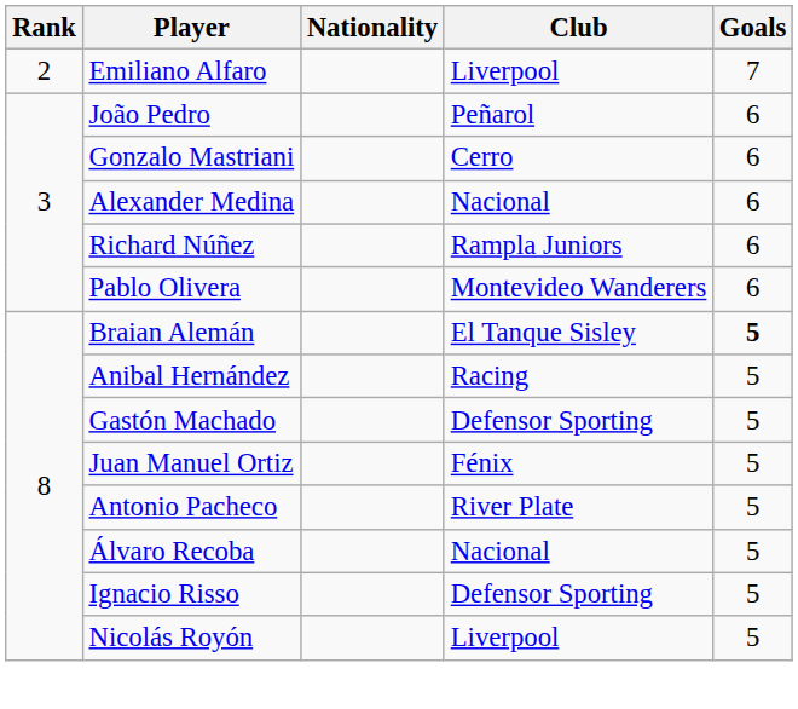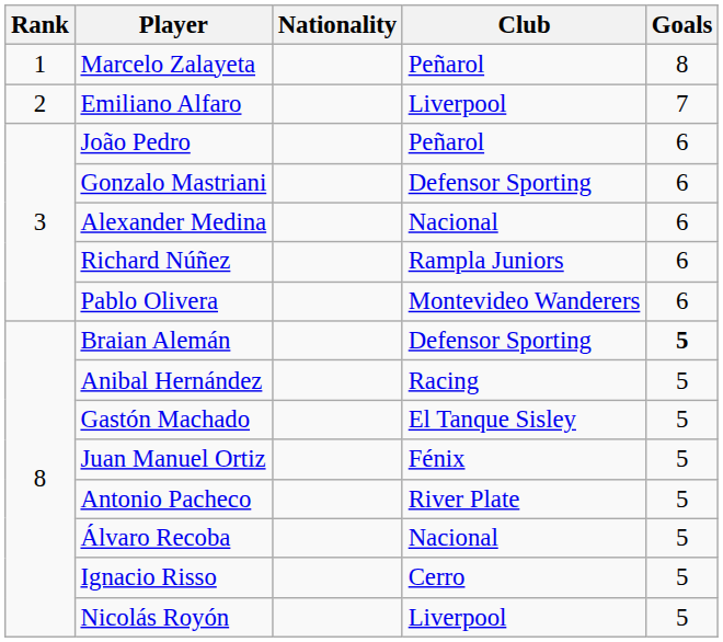+ row: 1 | Marcelo Zalayeta | Peñarol | 8
Gonzalo Mastriani | Club: Cerro -> Defensor Sporting
Braian Alemán | Club: El Tanque Sisley -> Defensor Sporting
Gastón Machado | Club: Defensor Sporting -> El Tanque Sisley
Ignacio Risso | Club: Defensor Sporting -> Cerro
